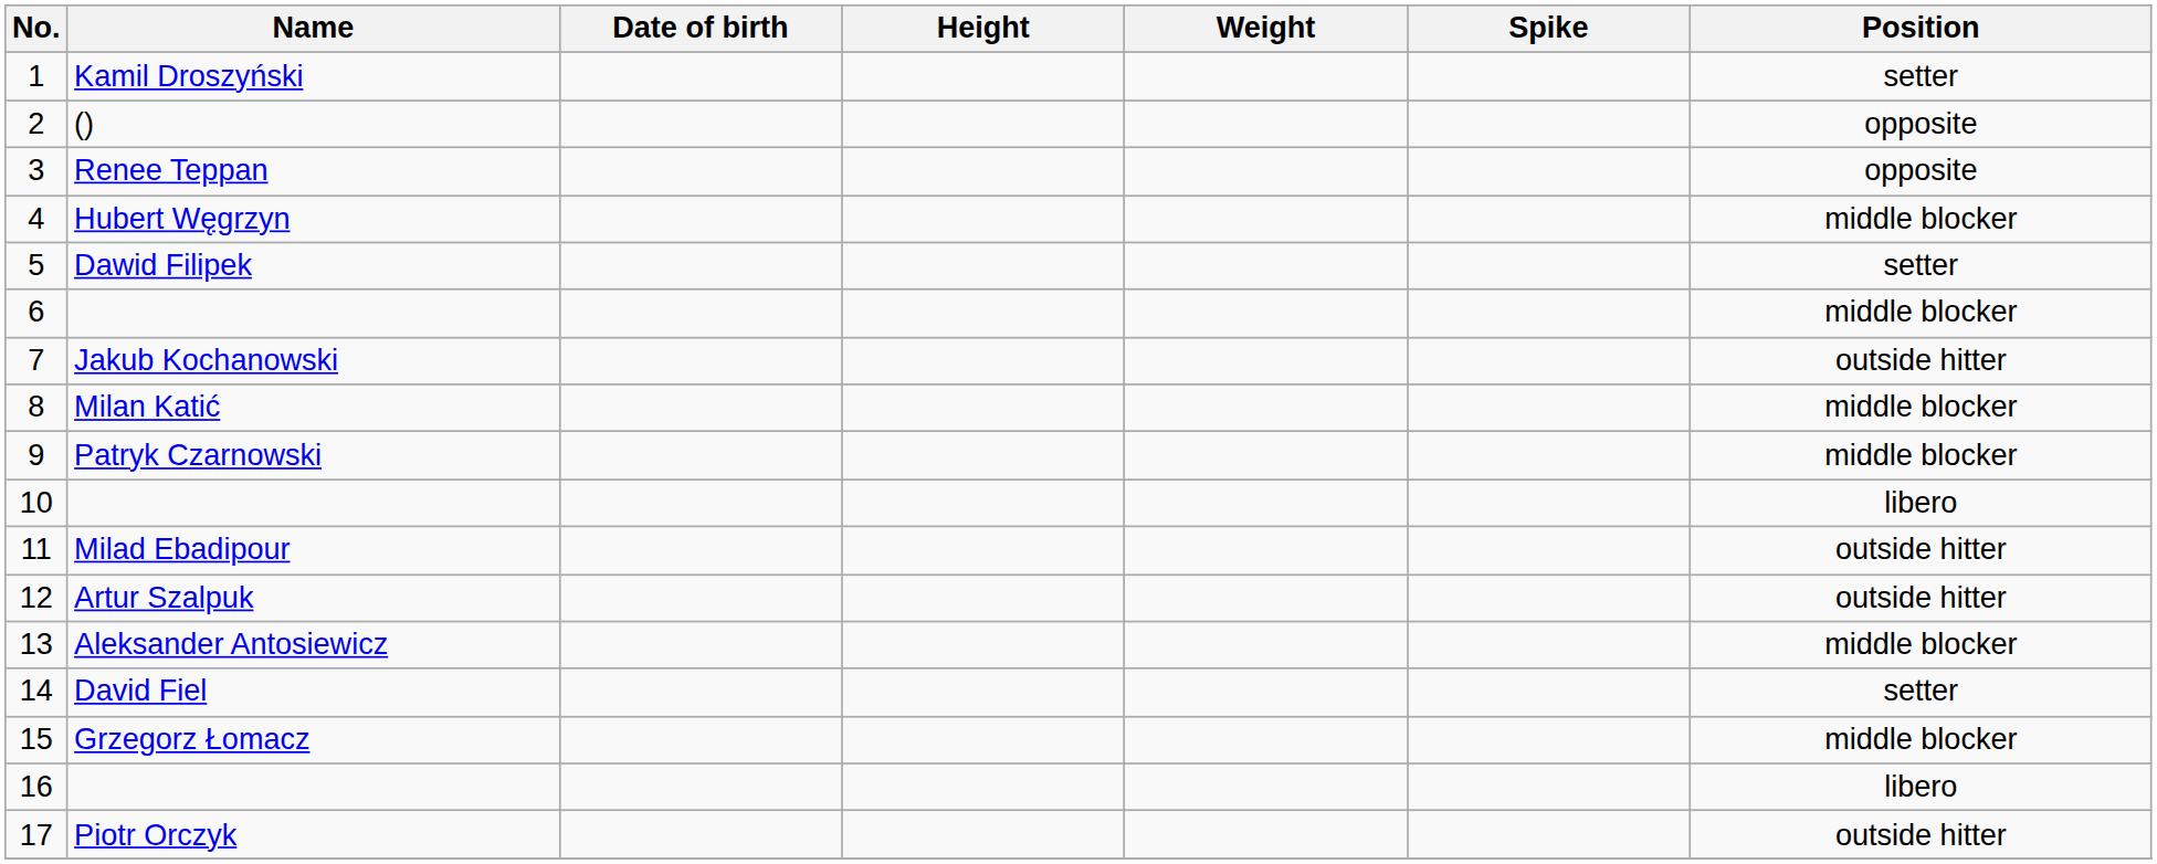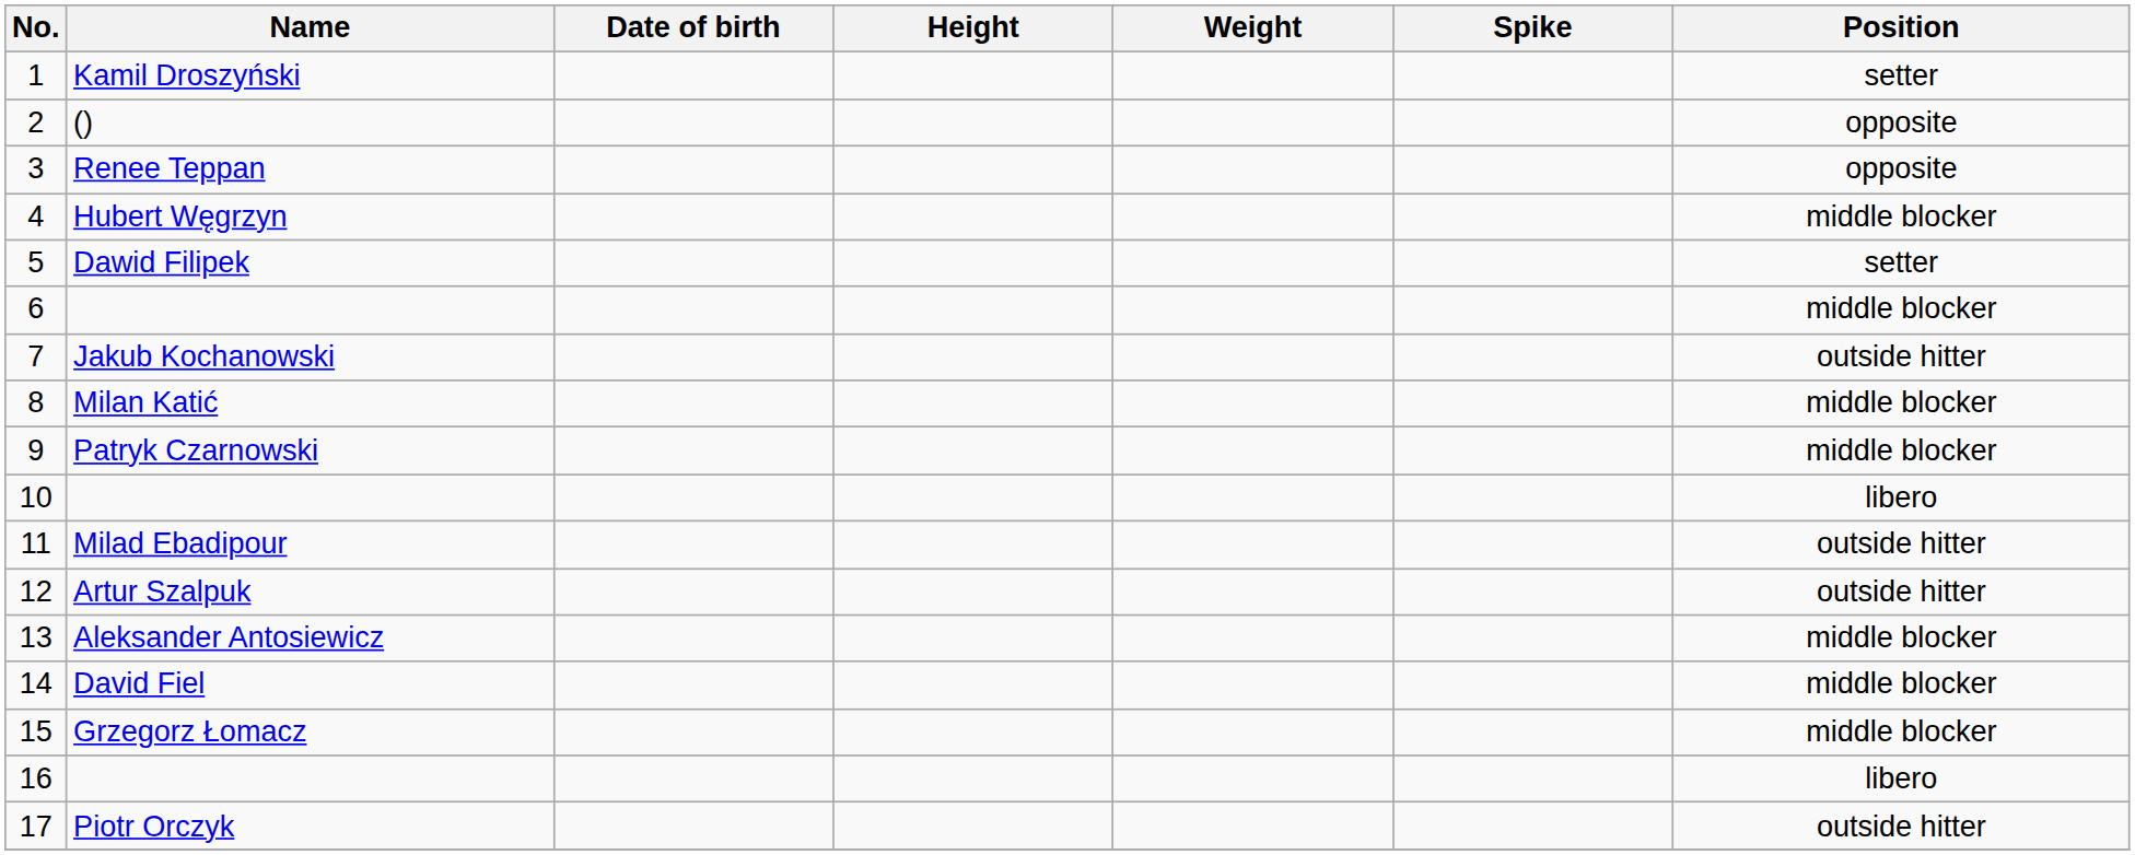14 | Position: setter -> middle blocker
